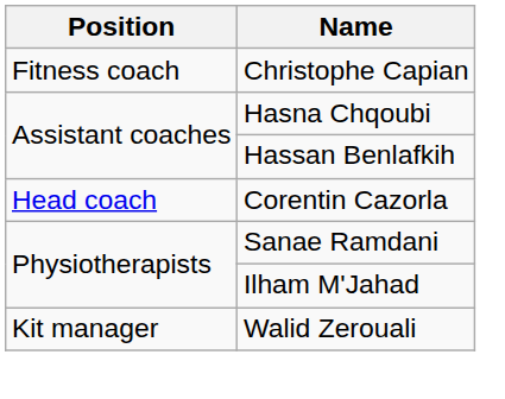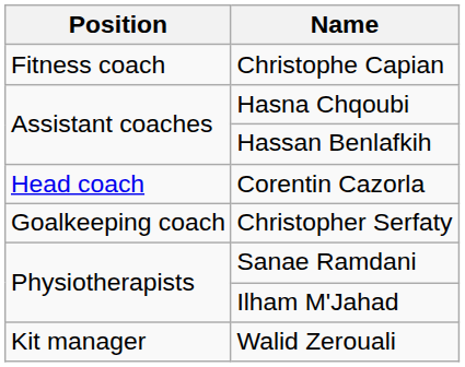+ row: Goalkeeping coach | Christopher Serfaty
